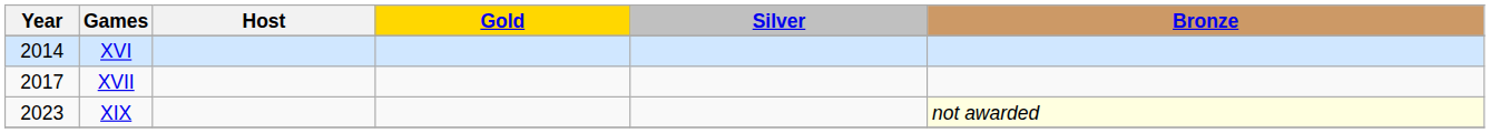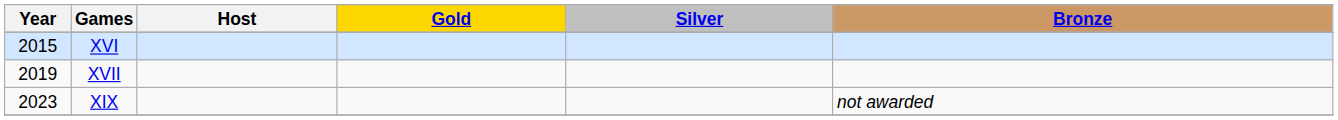XVI | Year: 2014 -> 2015
XVII | Year: 2017 -> 2019
XIX | Bronze: lightyellow background -> no background
